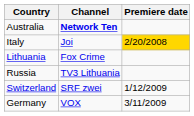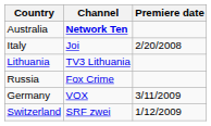Italy | Premiere date: gold background -> no background
Lithuania | Channel: Fox Crime -> TV3 Lithuania
Russia | Channel: TV3 Lithuania -> Fox Crime
rows swapped: Germany <-> Switzerland
